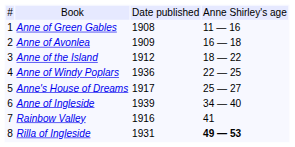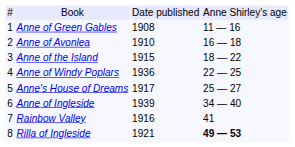Anne of Avonlea | column 3: 1909 -> 1910
Anne of the Island | column 3: 1912 -> 1915
Rilla of Ingleside | column 3: 1931 -> 1921
